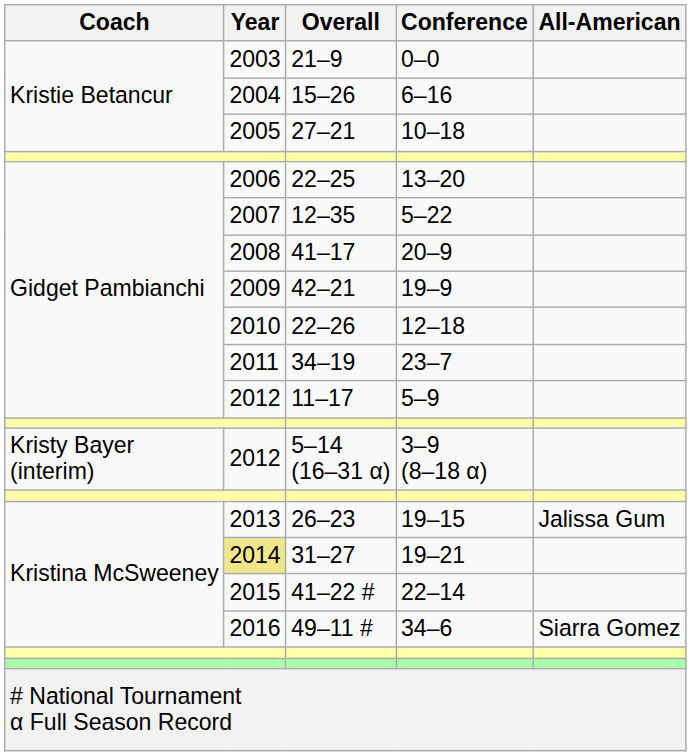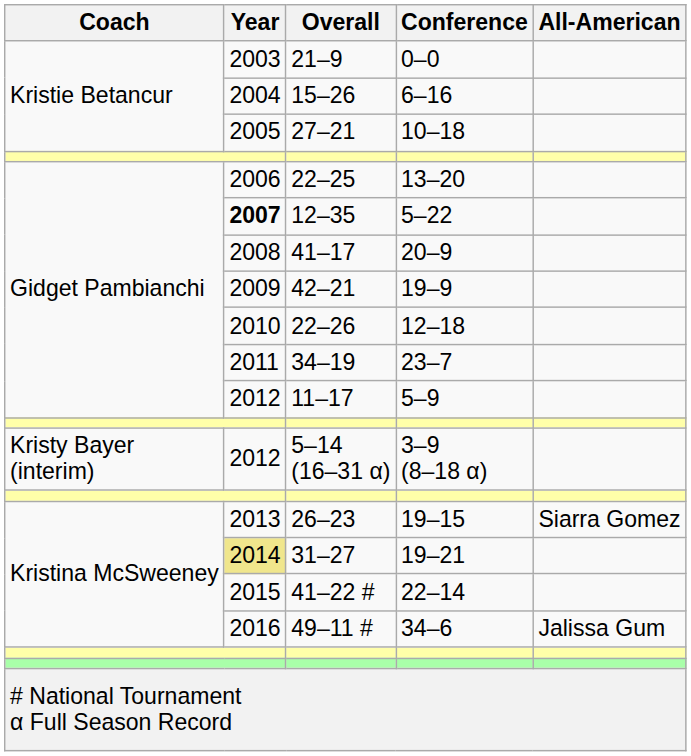12–35 | Year: normal -> bold
26–23 | All-American: Jalissa Gum -> Siarra Gomez
49–11 # | All-American: Siarra Gomez -> Jalissa Gum
